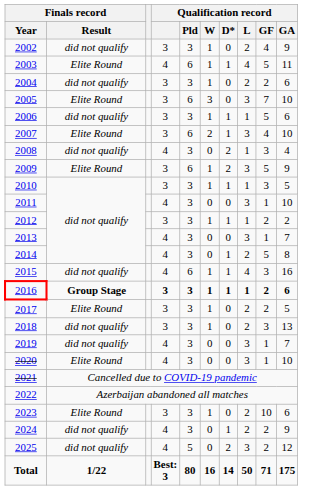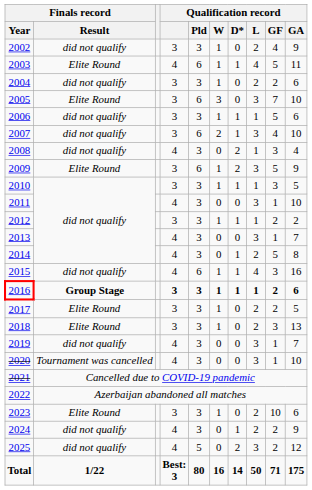2007 | Finals record / Result: Elite Round -> did not qualify
2018 | Finals record / Result: did not qualify -> Elite Round
2020 | Finals record / Result: Elite Round -> Tournament was cancelled
